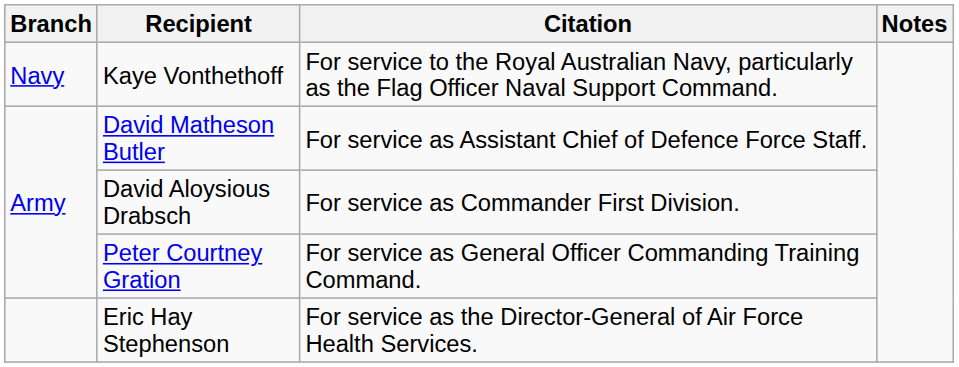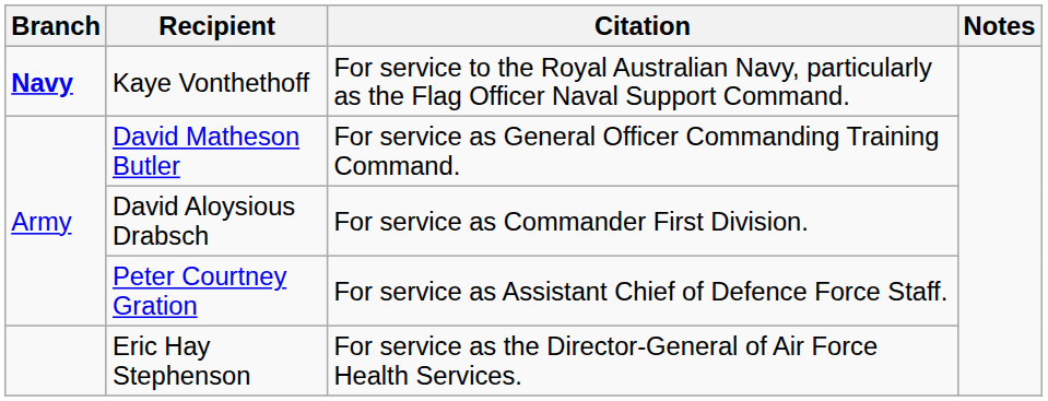Kaye Vonthethoff | Branch: normal -> bold
David Matheson Butler | Citation: For service as Assistant Chief of Defence Force Staff. -> For service as General Officer Commanding Training Command.
Peter Courtney Gration | Citation: For service as General Officer Commanding Training Command. -> For service as Assistant Chief of Defence Force Staff.
